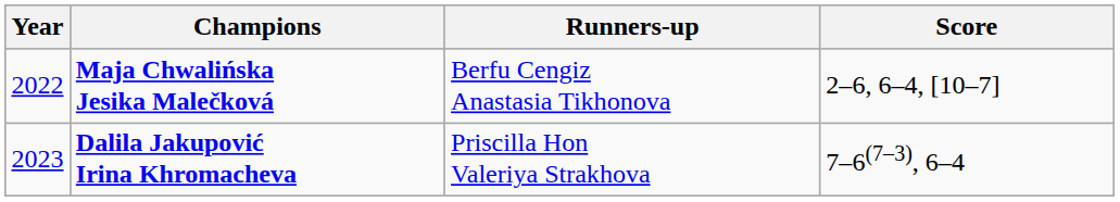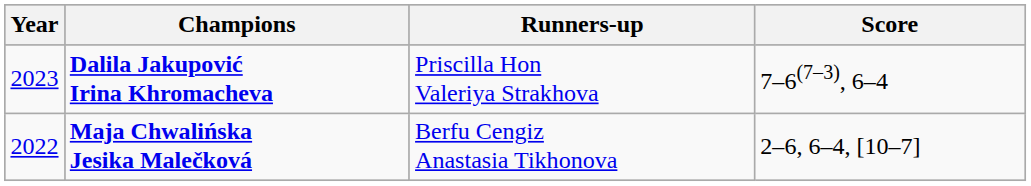rows swapped: Dalila Jakupović Irina Khromacheva <-> Maja Chwalińska Jesika Malečková
